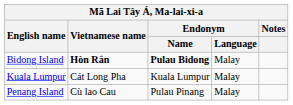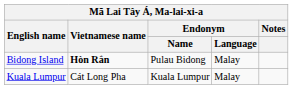Bidong Island | Endonym / Name: bold -> normal
- row: Penang Island | Cù lao Cau | Pulau Pinang | Malay
